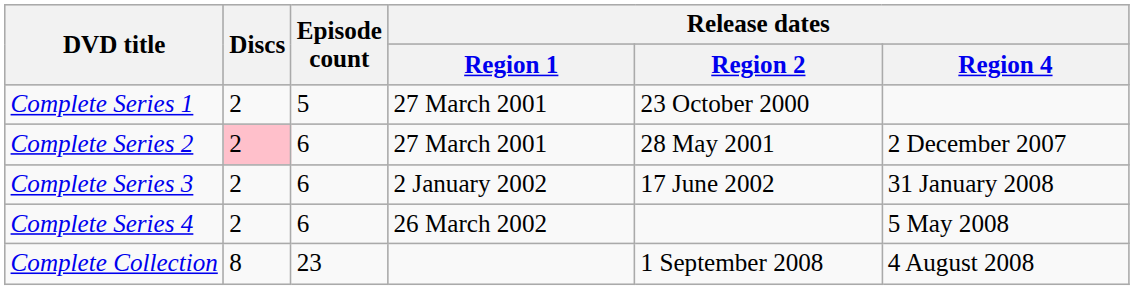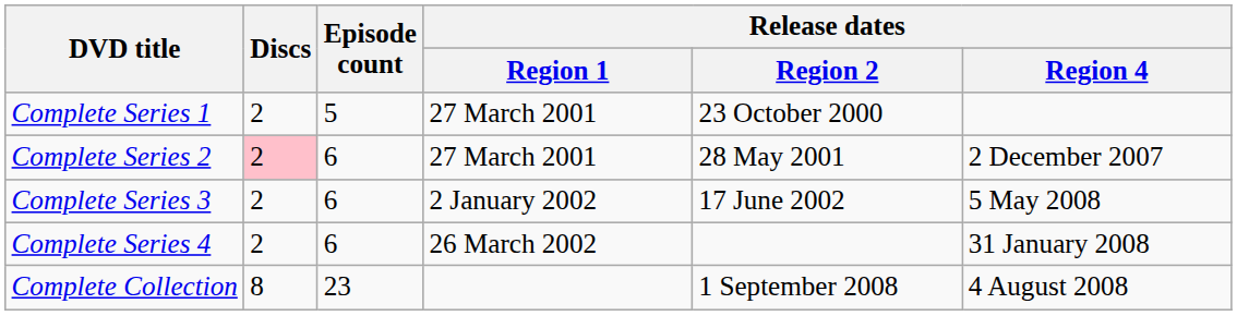Complete Series 3 | Release dates / Region 4: 31 January 2008 -> 5 May 2008
Complete Series 4 | Release dates / Region 4: 5 May 2008 -> 31 January 2008
